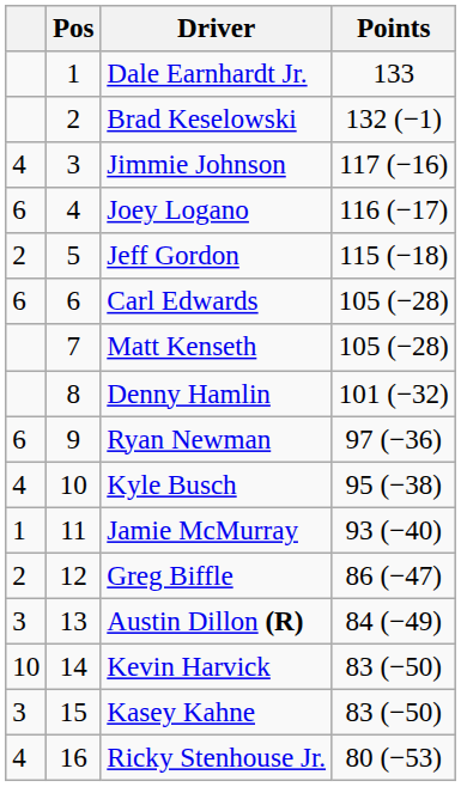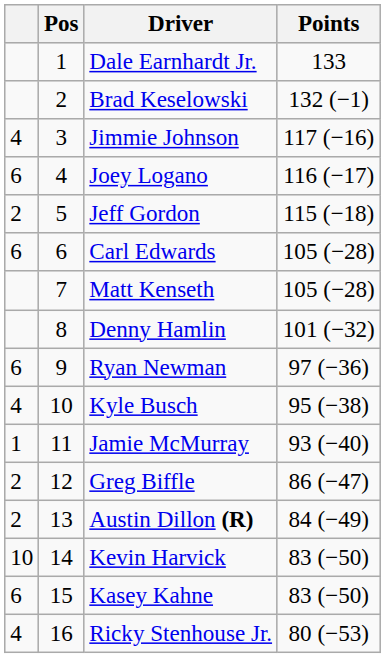Austin Dillon (R) | column 1: 3 -> 2
Kasey Kahne | column 1: 3 -> 6
